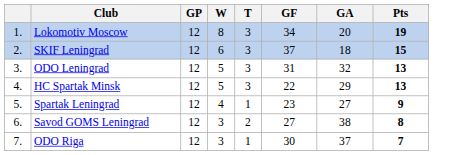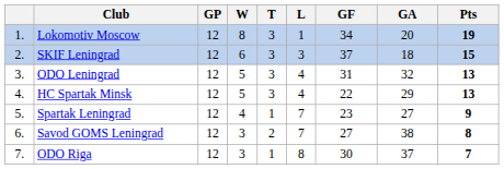+ column: L | 1 | 3 | 4 | 4 | 7 | 7 | 8
